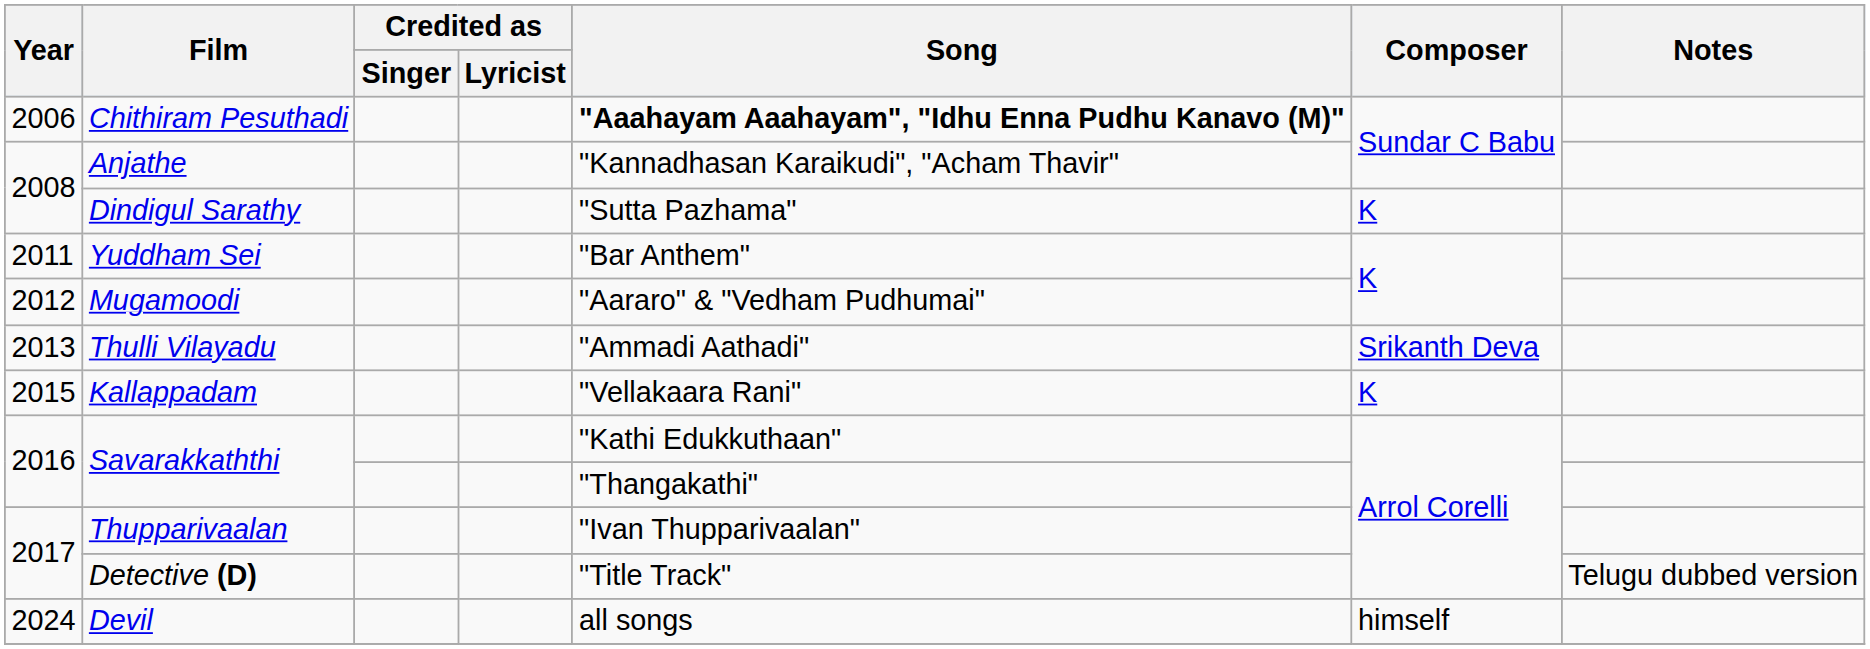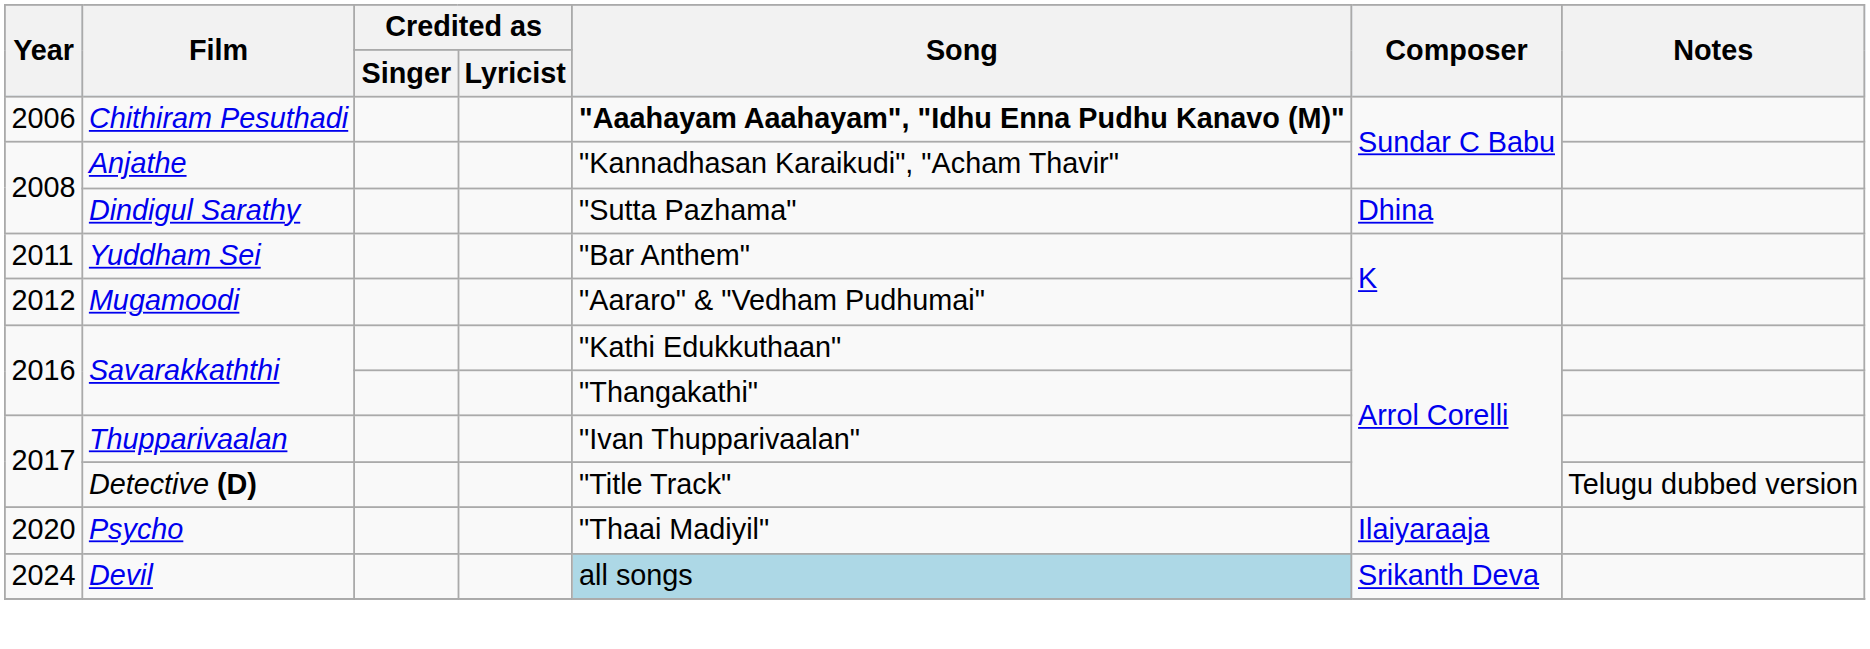Dindigul Sarathy | Composer: K -> Dhina
- row: 2013 | Thulli Vilayadu | "Ammadi Aathadi" | Srikanth Deva
- row: 2015 | Kallappadam | "Vellakaara Rani" | K
+ row: 2020 | Psycho | "Thaai Madiyil" | Ilaiyaraaja
Devil | Song: no background -> lightblue background
Devil | Composer: himself -> Srikanth Deva
